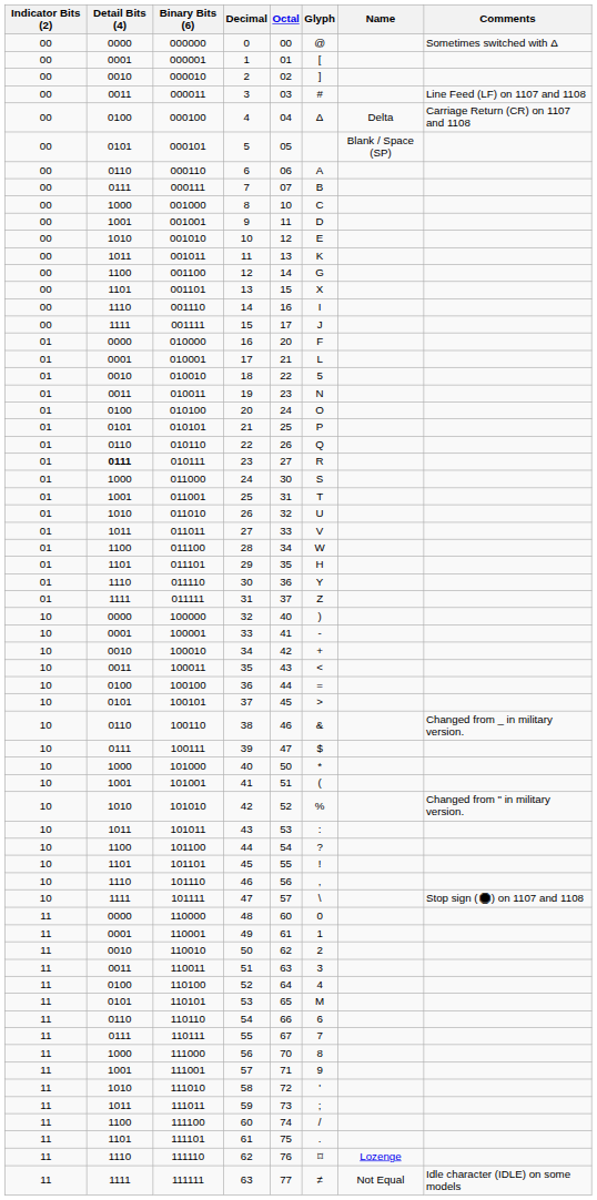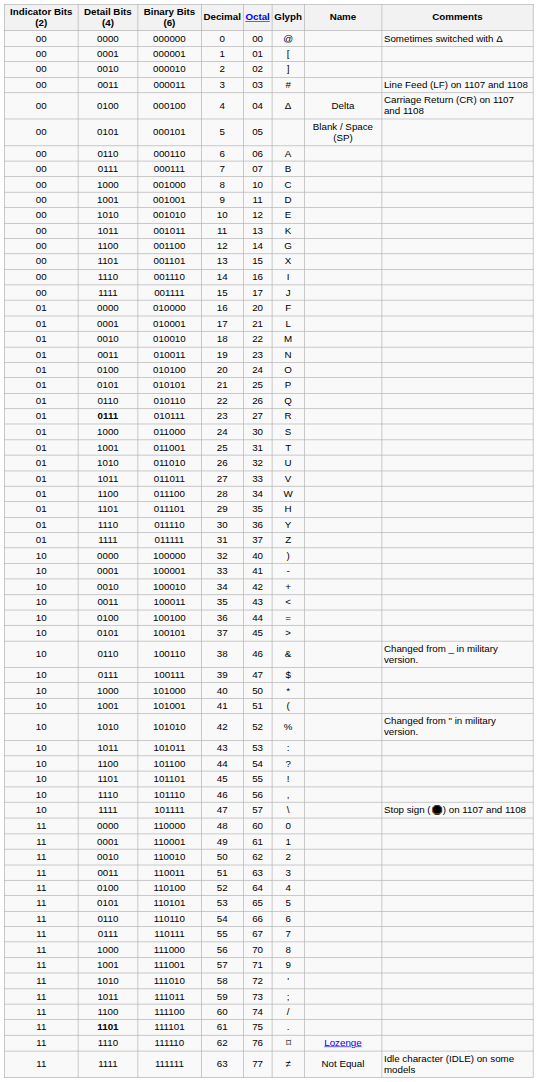010010 | Glyph: 5 -> M
110101 | Glyph: M -> 5
111101 | Detail Bits (4): normal -> bold
